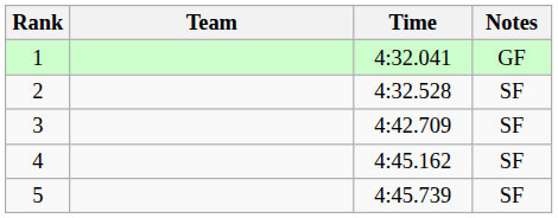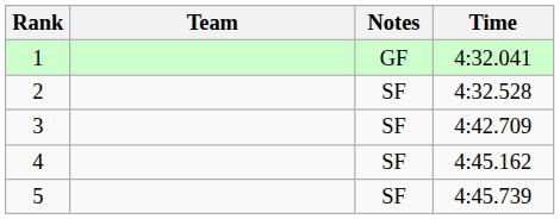columns swapped: Time <-> Notes
